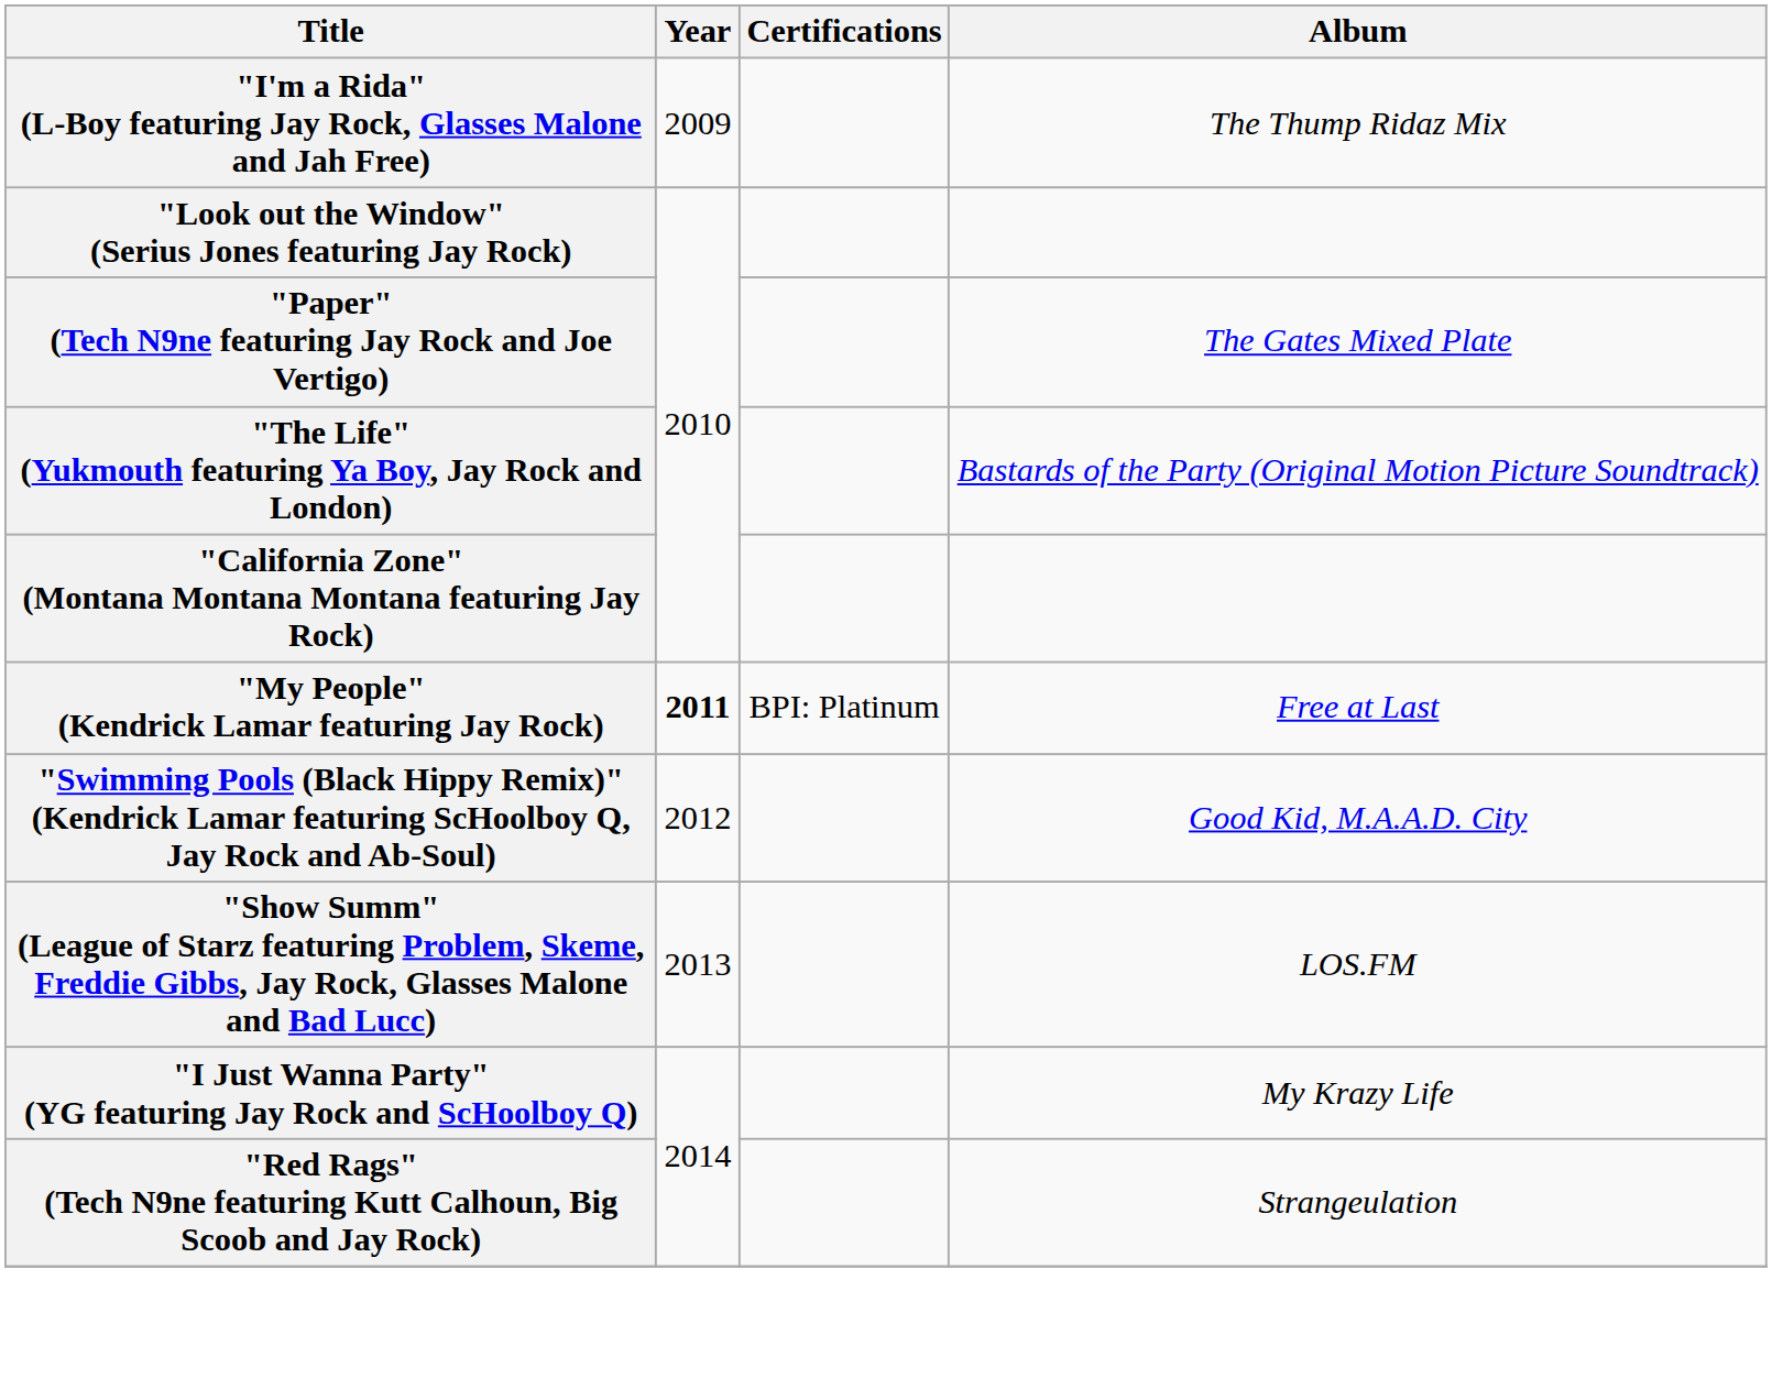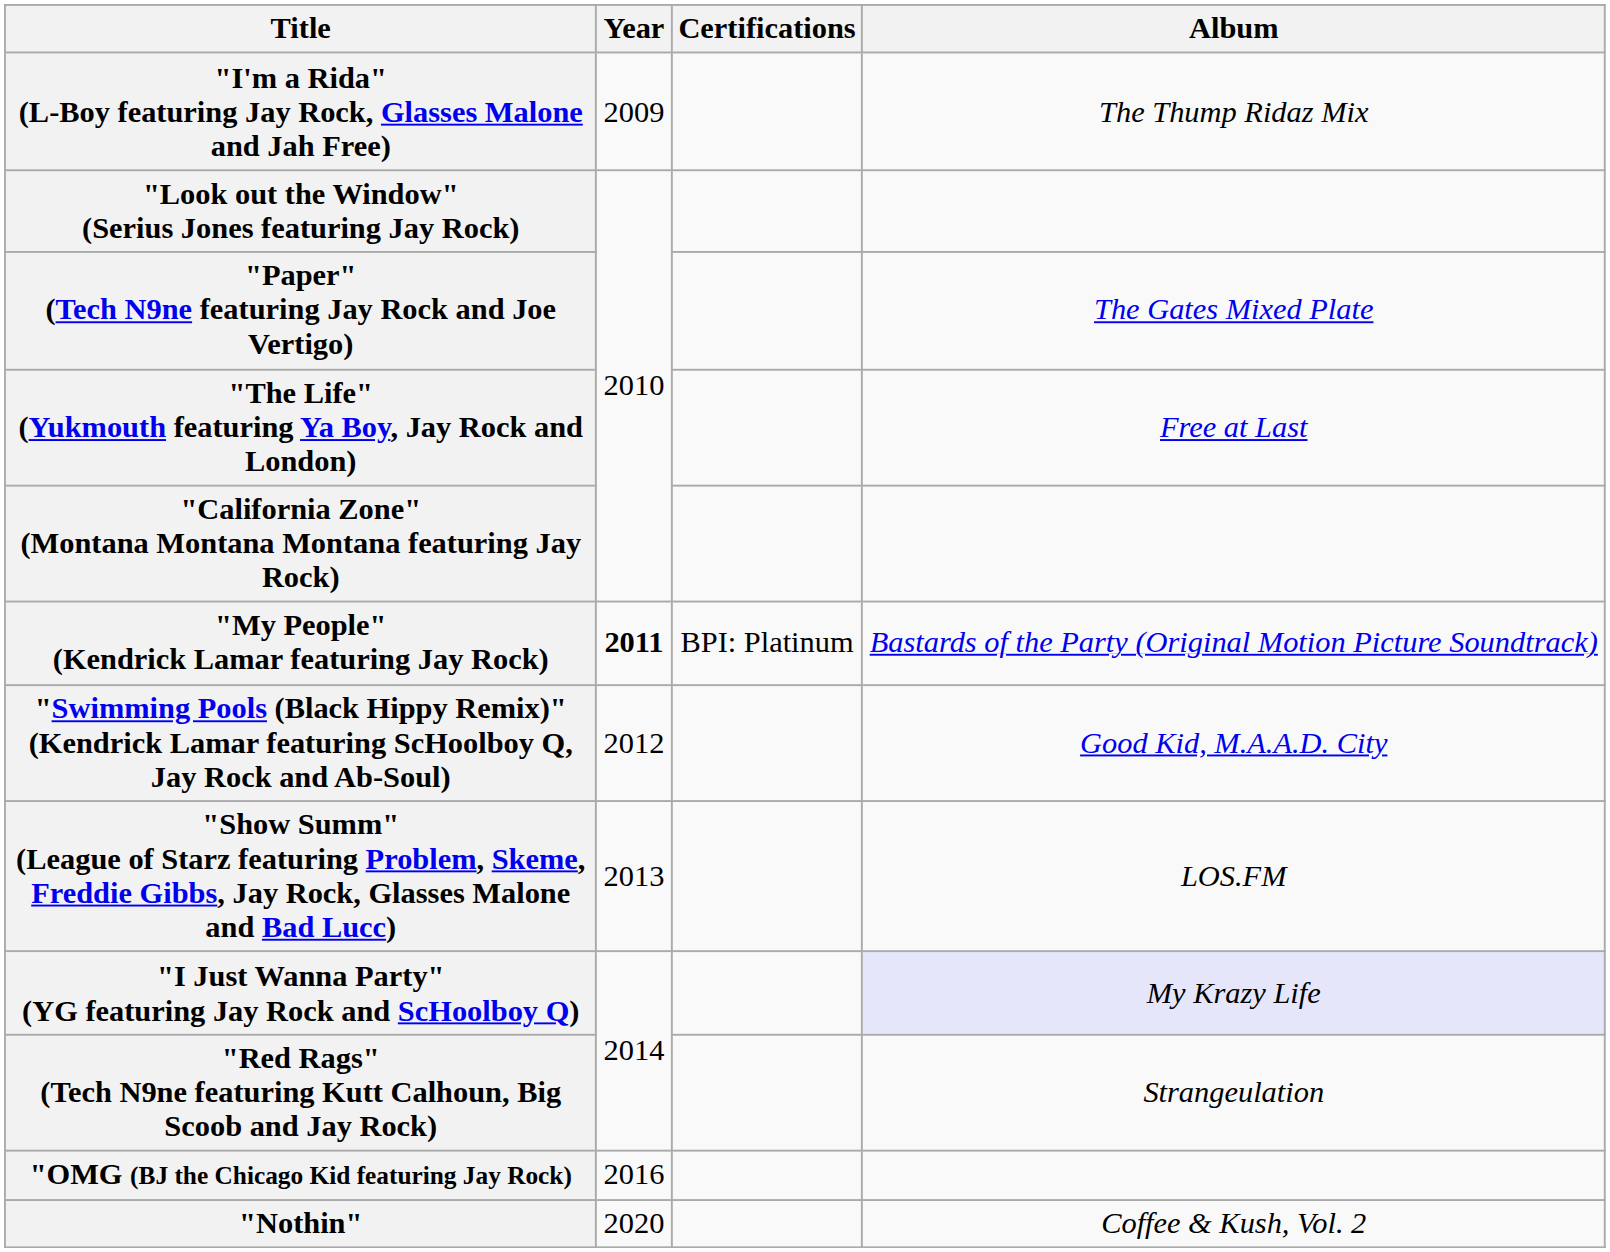"The Life" (Yukmouth featuring Ya Boy, Jay Rock and London) | Album: Bastards of the Party (Original Motion Picture Soundtrack) -> Free at Last
"My People" (Kendrick Lamar featuring Jay Rock) | Album: Free at Last -> Bastards of the Party (Original Motion Picture Soundtrack)
"I Just Wanna Party" (YG featuring Jay Rock and ScHoolboy Q) | Album: no background -> lavender background
+ row: "OMG (BJ the Chicago Kid featuring Jay Rock) | 2016
+ row: "Nothin" | 2020 | Coffee & Kush, Vol. 2
